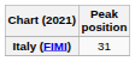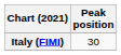Italy (FIMI) | Peak position: 31 -> 30
